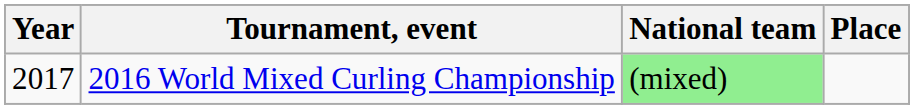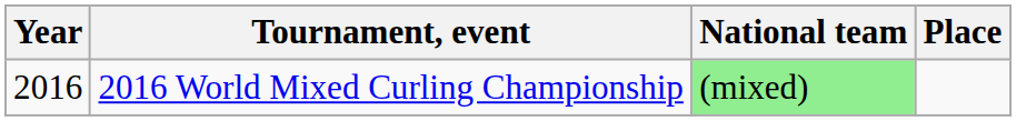2016 World Mixed Curling Championship | Year: 2017 -> 2016
